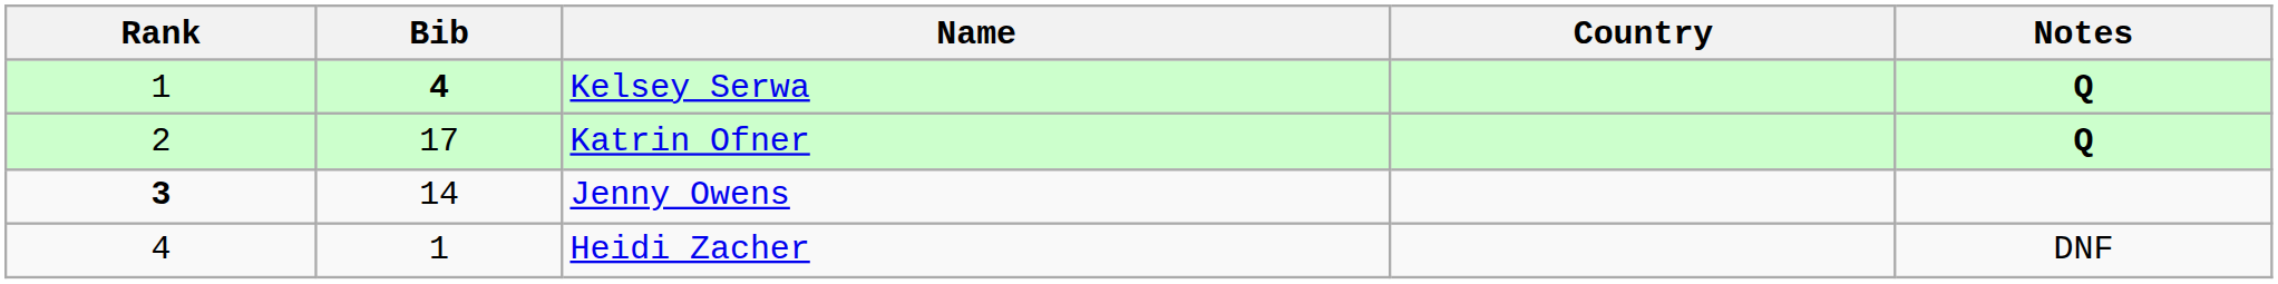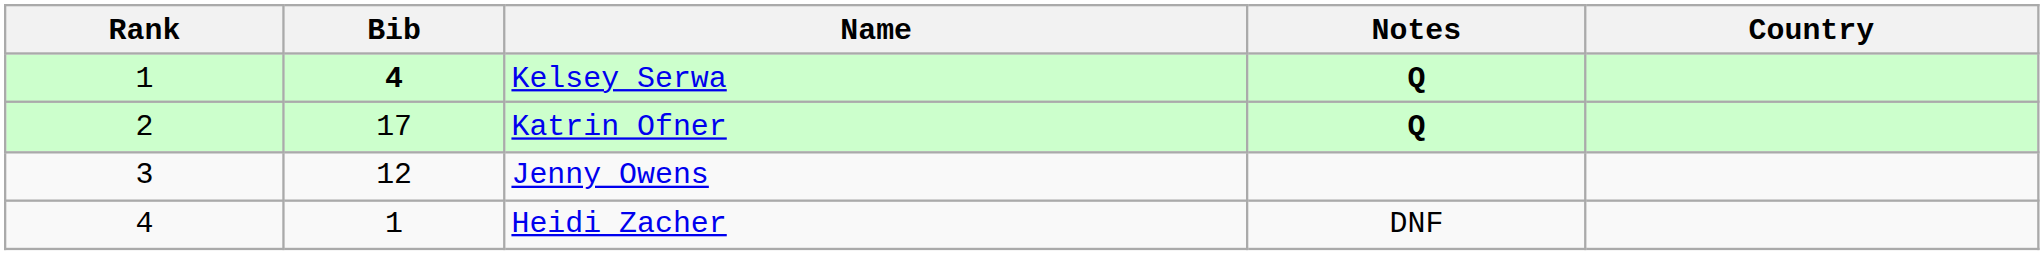columns swapped: Country <-> Notes
Jenny Owens | Rank: bold -> normal
Jenny Owens | Bib: 14 -> 12
